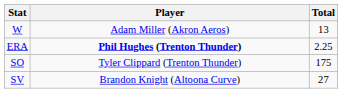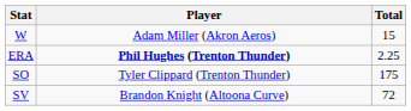W | Total: 13 -> 15
SV | Total: 27 -> 72
